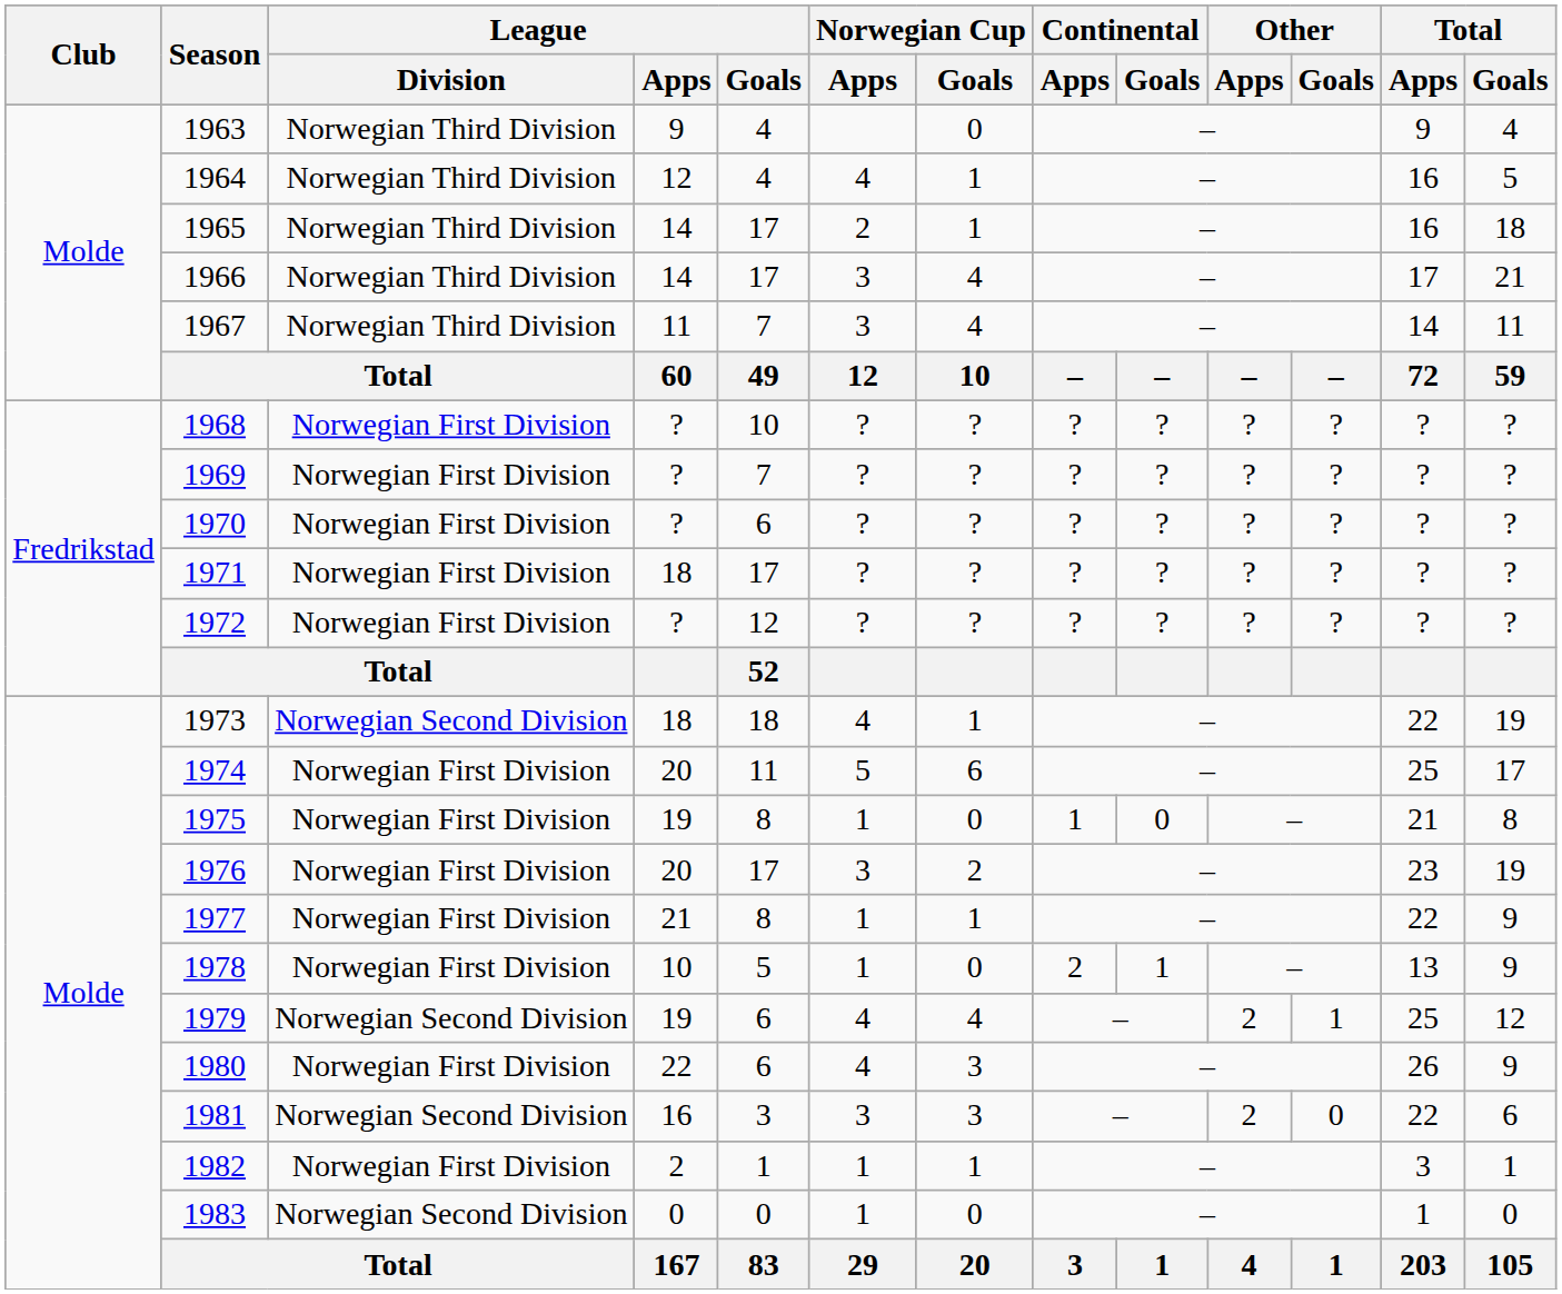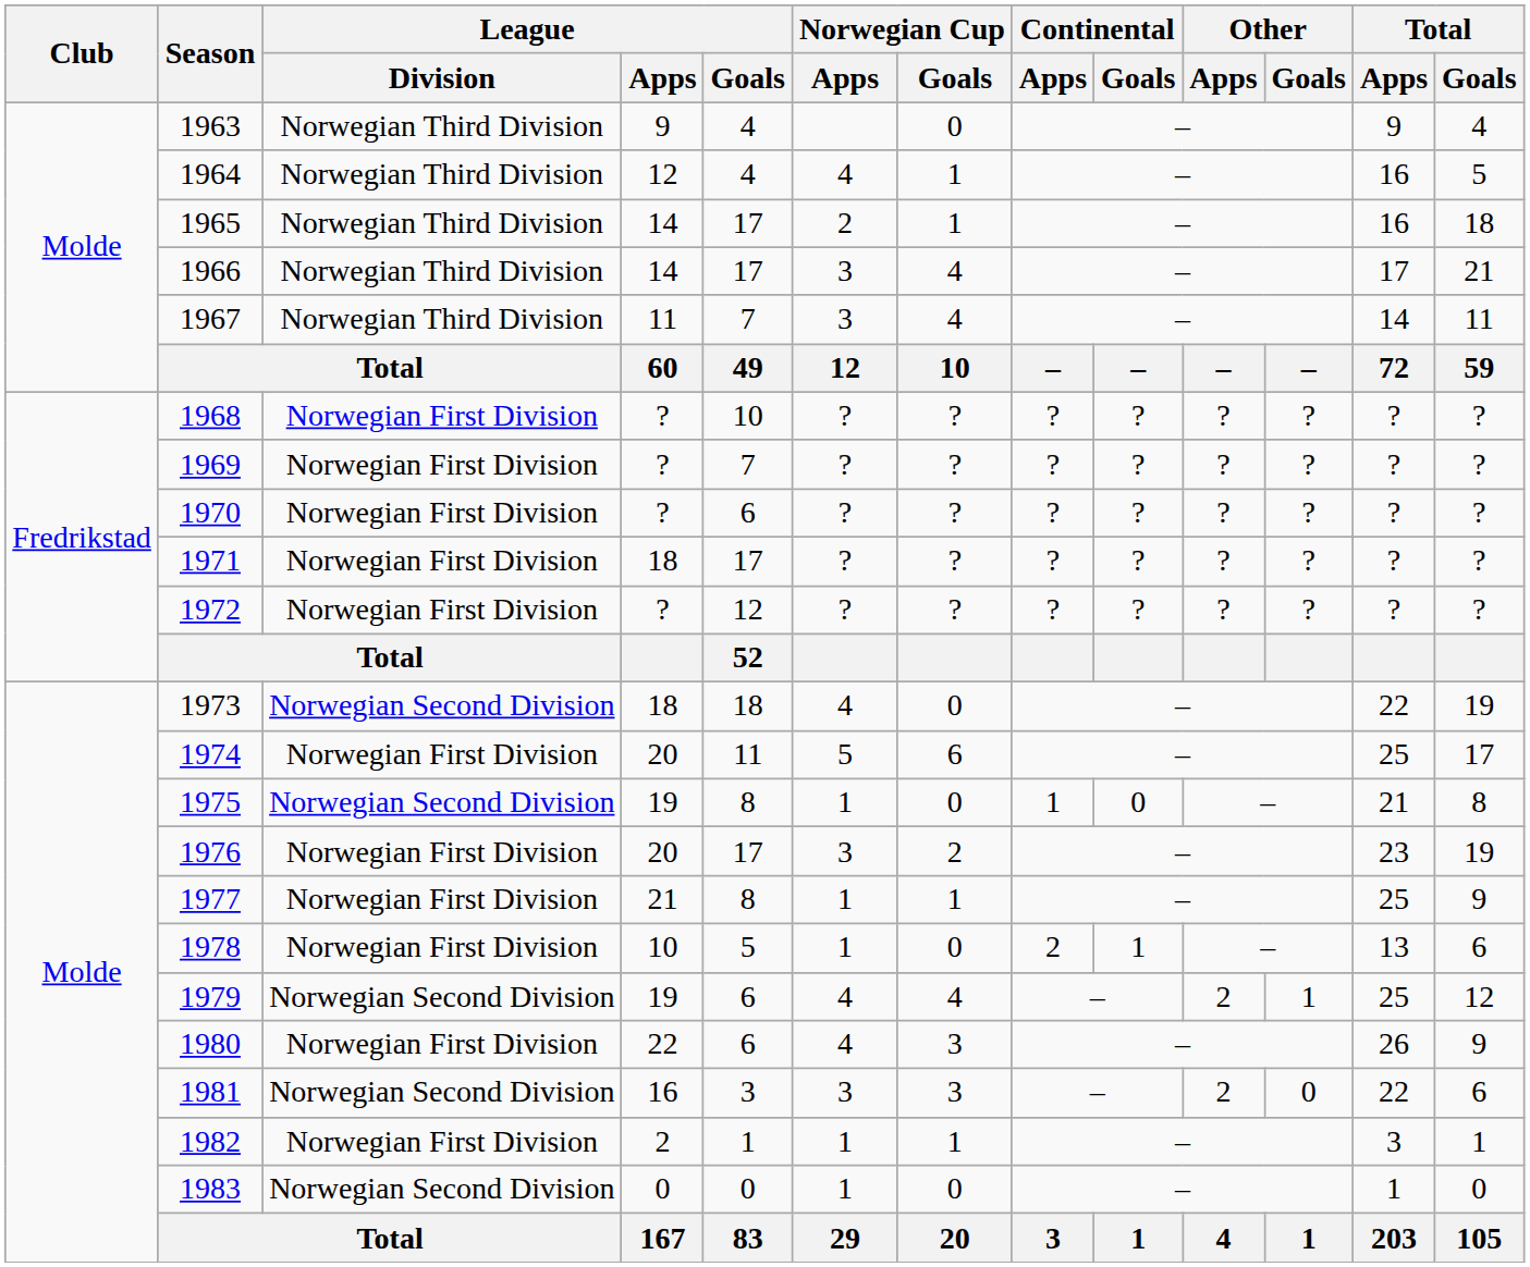1973 | Norwegian Cup / Goals: 1 -> 0
1975 | League / Division: Norwegian First Division -> Norwegian Second Division
1977 | Total / Apps: 22 -> 25
1978 | Total / Goals: 9 -> 6
